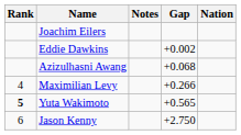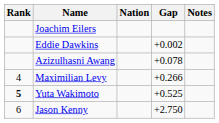columns swapped: Nation <-> Notes
Azizulhasni Awang | Gap: +0.068 -> +0.078
Yuta Wakimoto | Gap: +0.565 -> +0.525
